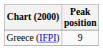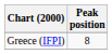Greece (IFPI) | Peak position: 9 -> 8
